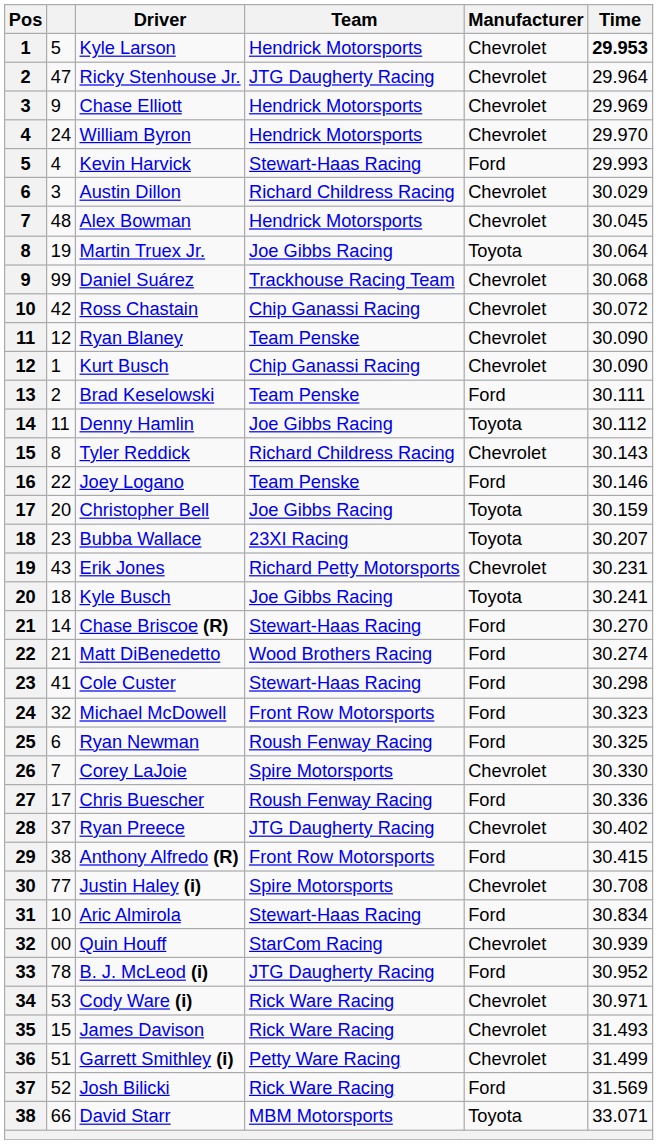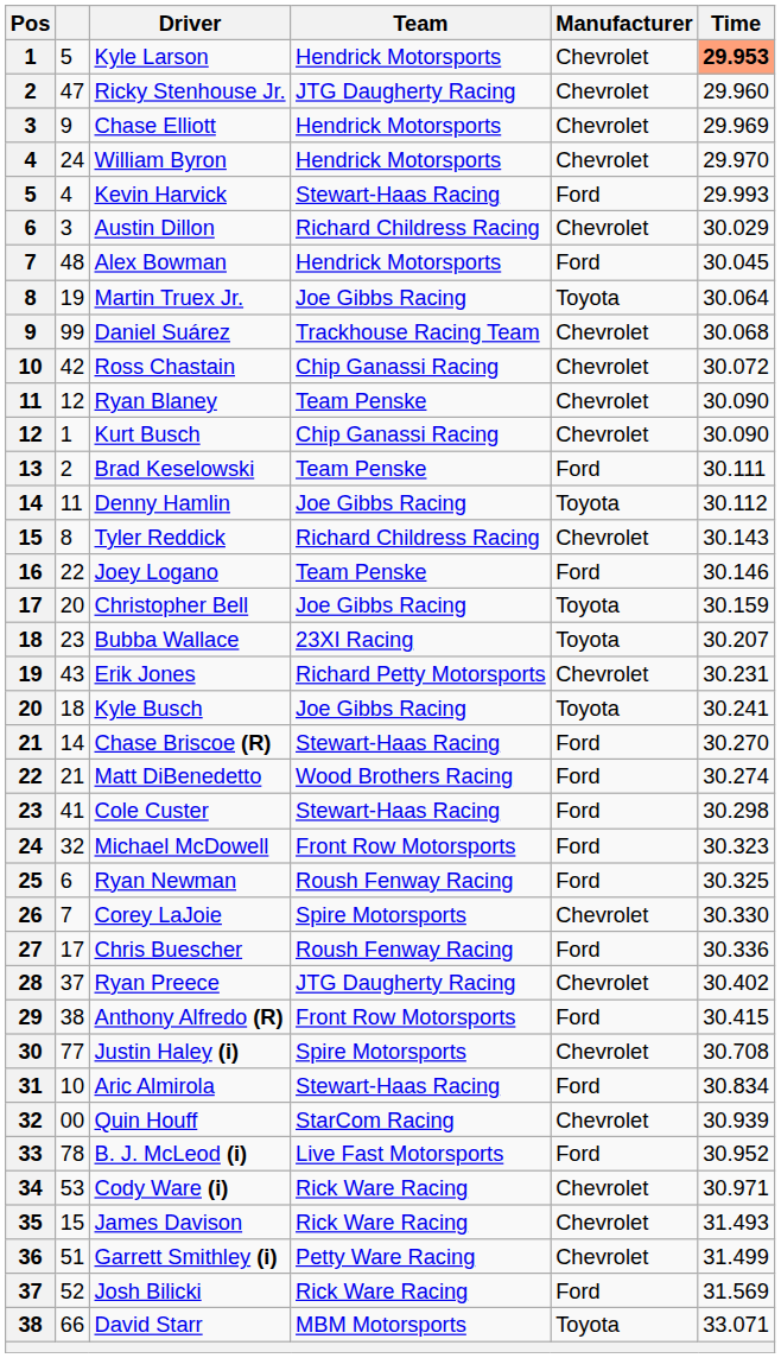Kyle Larson | Time: no background -> lightsalmon background
Ricky Stenhouse Jr. | Time: 29.964 -> 29.960
Alex Bowman | Manufacturer: Chevrolet -> Ford
B. J. McLeod (i) | Team: JTG Daugherty Racing -> Live Fast Motorsports
